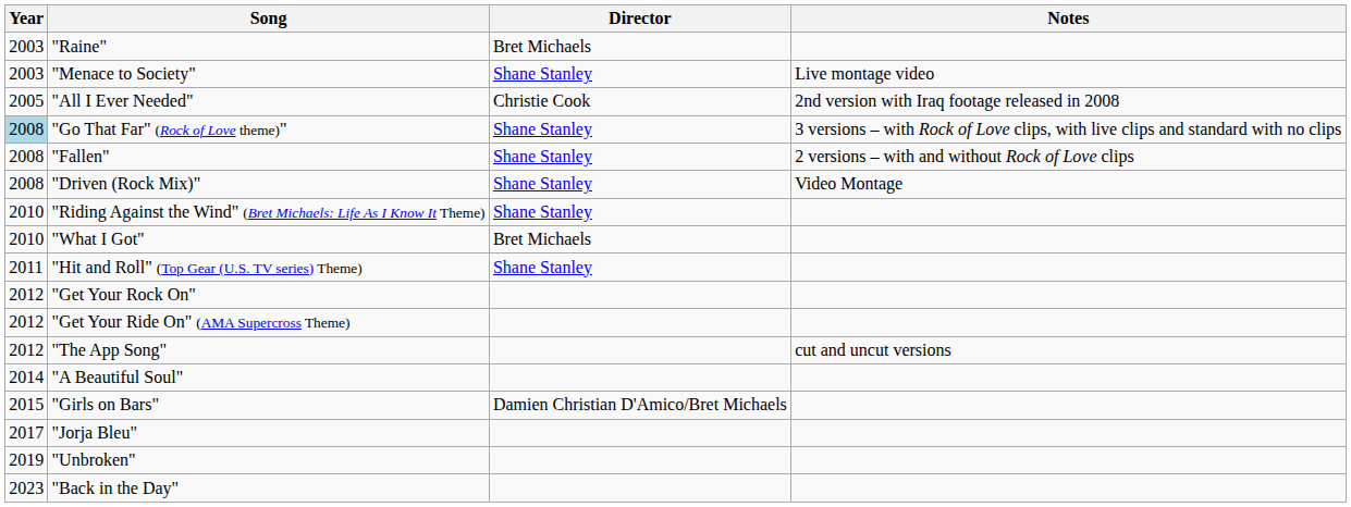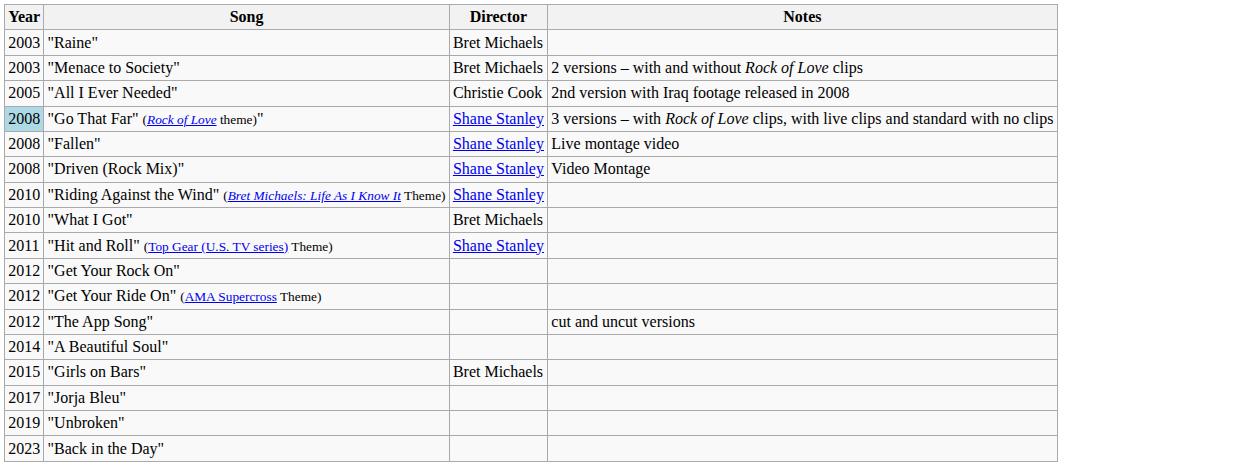"Menace to Society" | Director: Shane Stanley -> Bret Michaels
"Menace to Society" | Notes: Live montage video -> 2 versions – with and without Rock of Love clips
"Fallen" | Notes: 2 versions – with and without Rock of Love clips -> Live montage video
"Girls on Bars" | Director: Damien Christian D'Amico/Bret Michaels -> Bret Michaels
